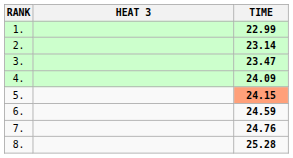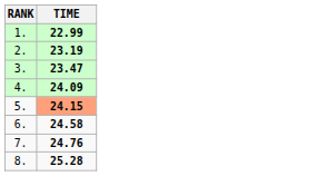- column: HEAT 3
2. | TIME: 23.14 -> 23.19
6. | TIME: 24.59 -> 24.58
